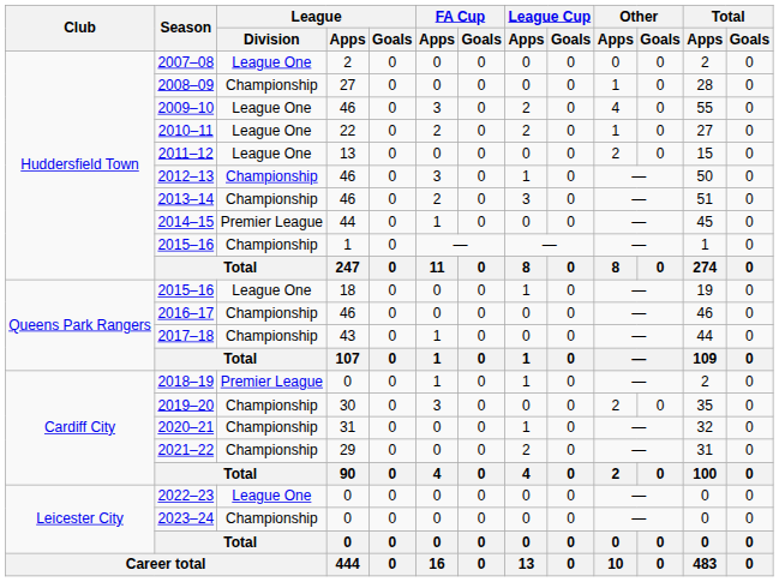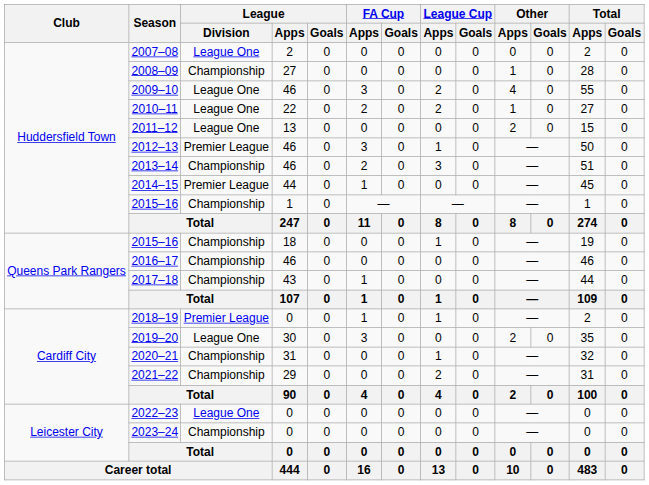2012–13 | League / Division: Championship -> Premier League
2015–16 / 18 | League / Division: League One -> Championship
2019–20 | League / Division: Championship -> League One
